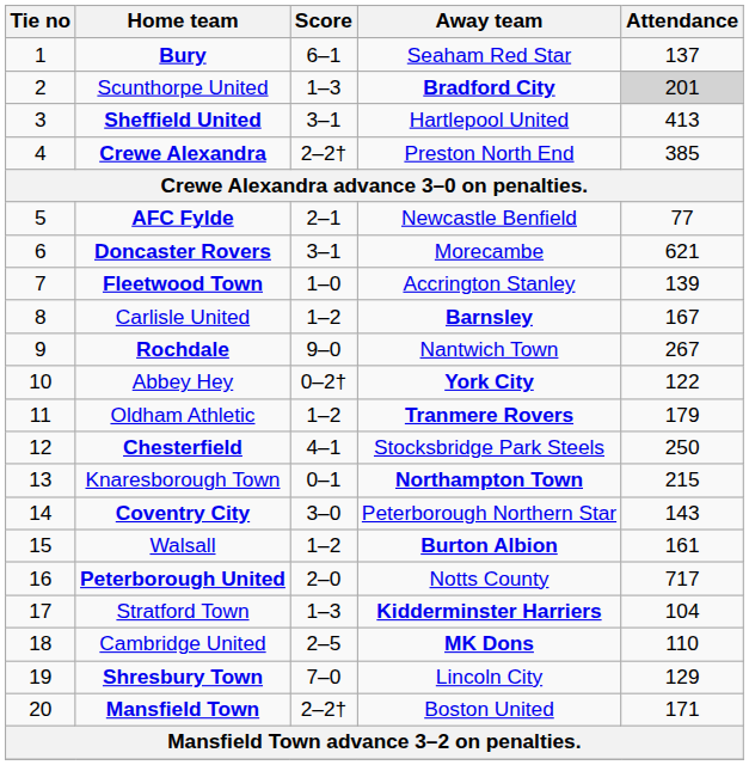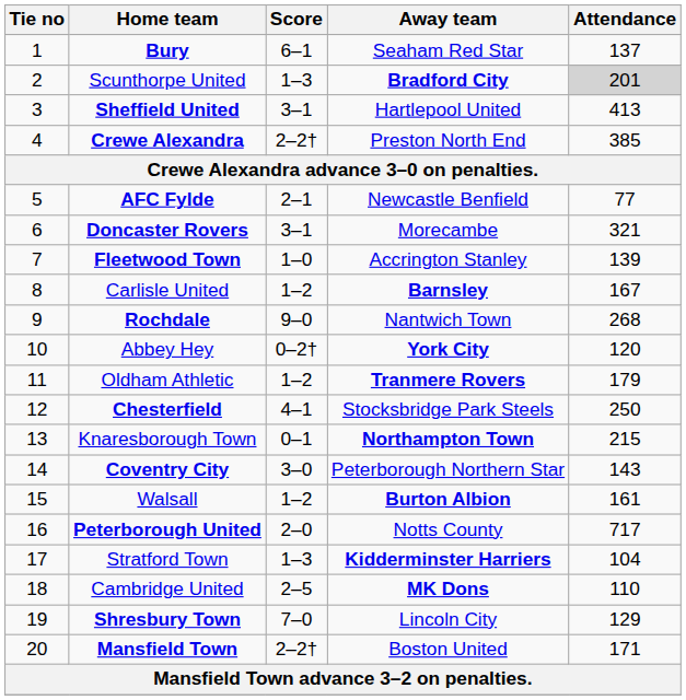Doncaster Rovers | Attendance: 621 -> 321
Rochdale | Attendance: 267 -> 268
Abbey Hey | Attendance: 122 -> 120
